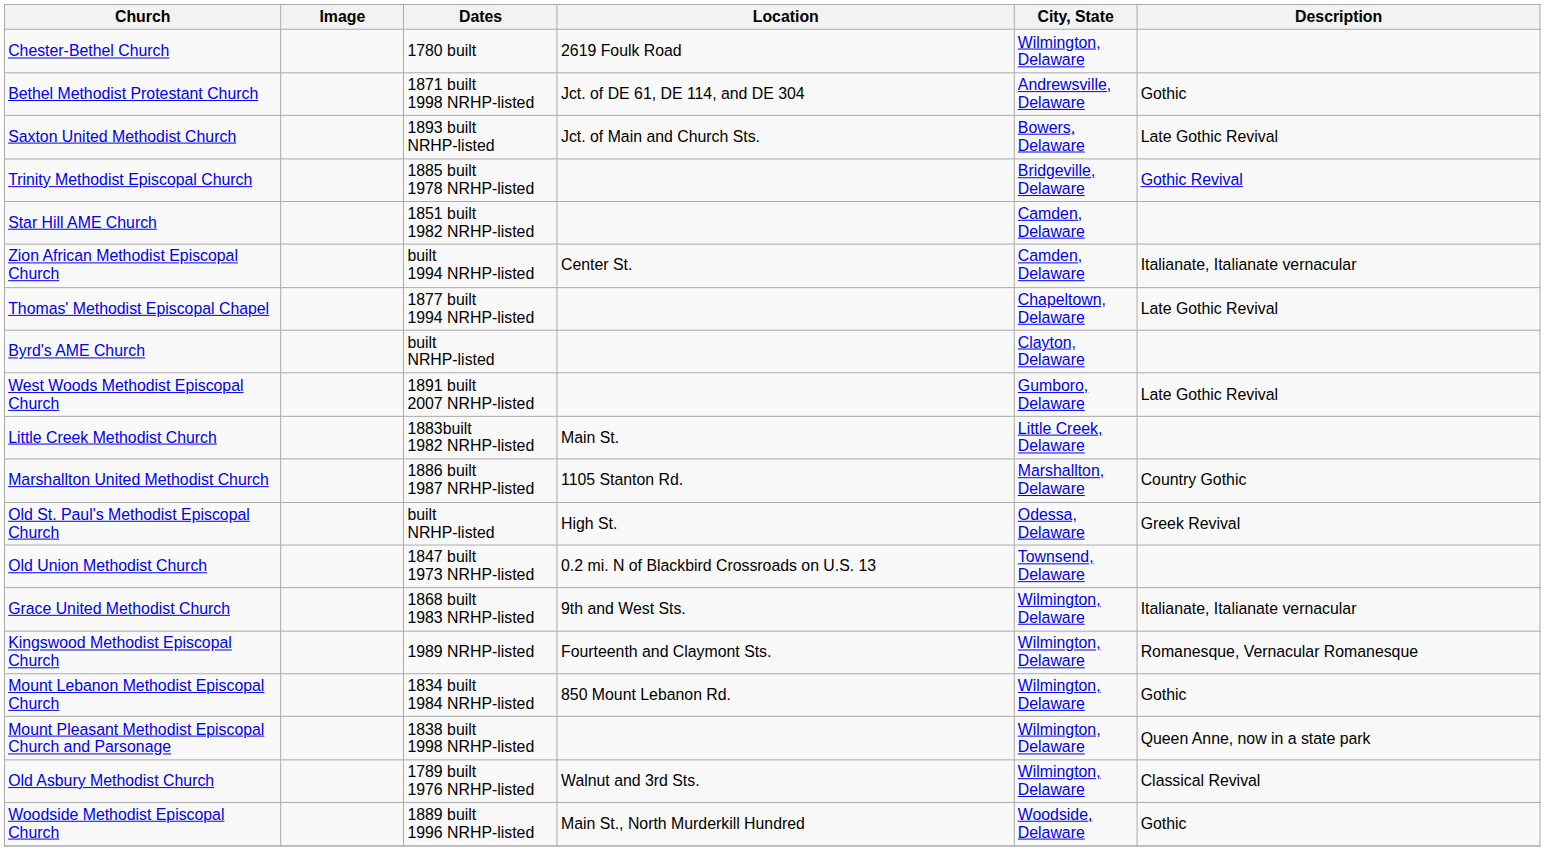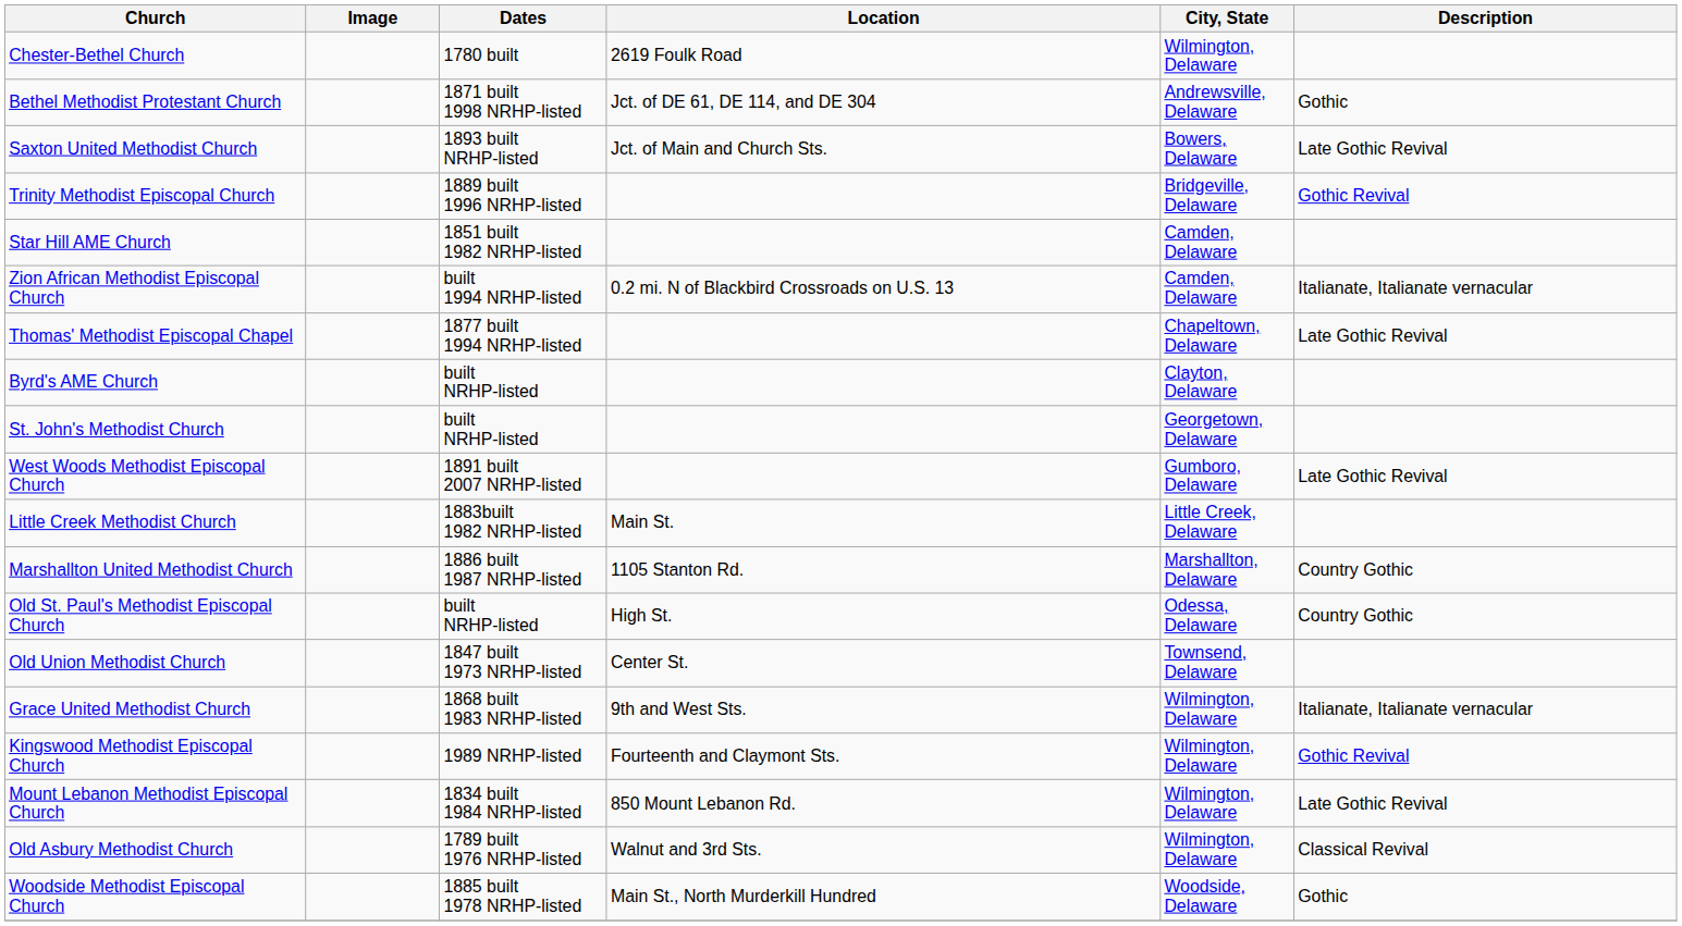Trinity Methodist Episcopal Church | Dates: 1885 built 1978 NRHP-listed -> 1889 built 1996 NRHP-listed
Zion African Methodist Episcopal Church | Location: Center St. -> 0.2 mi. N of Blackbird Crossroads on U.S. 13
+ row: St. John's Methodist Church | built NRHP-listed | Georgetown, Delaware
Old St. Paul's Methodist Episcopal Church | Description: Greek Revival -> Country Gothic
Old Union Methodist Church | Location: 0.2 mi. N of Blackbird Crossroads on U.S. 13 -> Center St.
Kingswood Methodist Episcopal Church | Description: Romanesque, Vernacular Romanesque -> Gothic Revival
Mount Lebanon Methodist Episcopal Church | Description: Gothic -> Late Gothic Revival
- row: Mount Pleasant Methodist Episcopal Church and Parsonage | 1838 built 1998 NRHP-listed | Wilmington, Delaware | Queen Anne, now in a state park
Woodside Methodist Episcopal Church | Dates: 1889 built 1996 NRHP-listed -> 1885 built 1978 NRHP-listed
